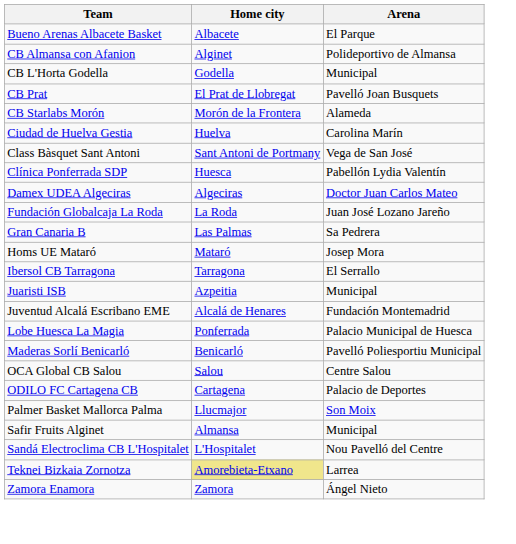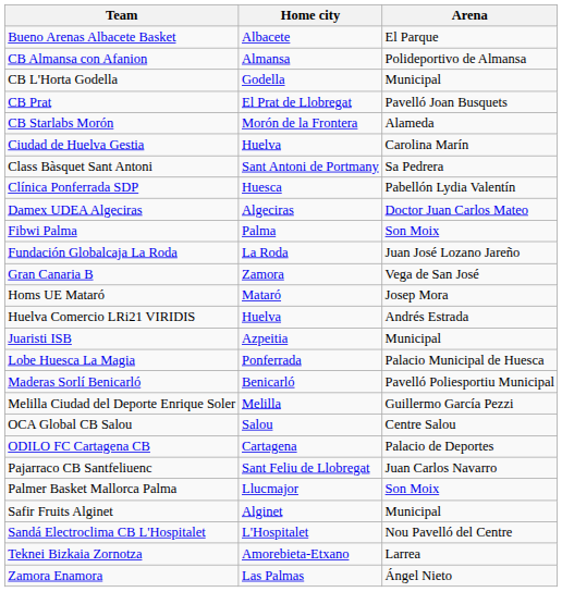CB Almansa con Afanion | Home city: Alginet -> Almansa
Class Bàsquet Sant Antoni | Arena: Vega de San José -> Sa Pedrera
+ row: Fibwi Palma | Palma | Son Moix
Gran Canaria B | Home city: Las Palmas -> Zamora
Gran Canaria B | Arena: Sa Pedrera -> Vega de San José
+ row: Huelva Comercio LRi21 VIRIDIS | Huelva | Andrés Estrada
- row: Ibersol CB Tarragona | Tarragona | El Serrallo
- row: Juventud Alcalá Escribano EME | Alcalá de Henares | Fundación Montemadrid
+ row: Melilla Ciudad del Deporte Enrique Soler | Melilla | Guillermo García Pezzi
+ row: Pajarraco CB Santfeliuenc | Sant Feliu de Llobregat | Juan Carlos Navarro
Safir Fruits Alginet | Home city: Almansa -> Alginet
Teknei Bizkaia Zornotza | Home city: khaki background -> no background
Zamora Enamora | Home city: Zamora -> Las Palmas
